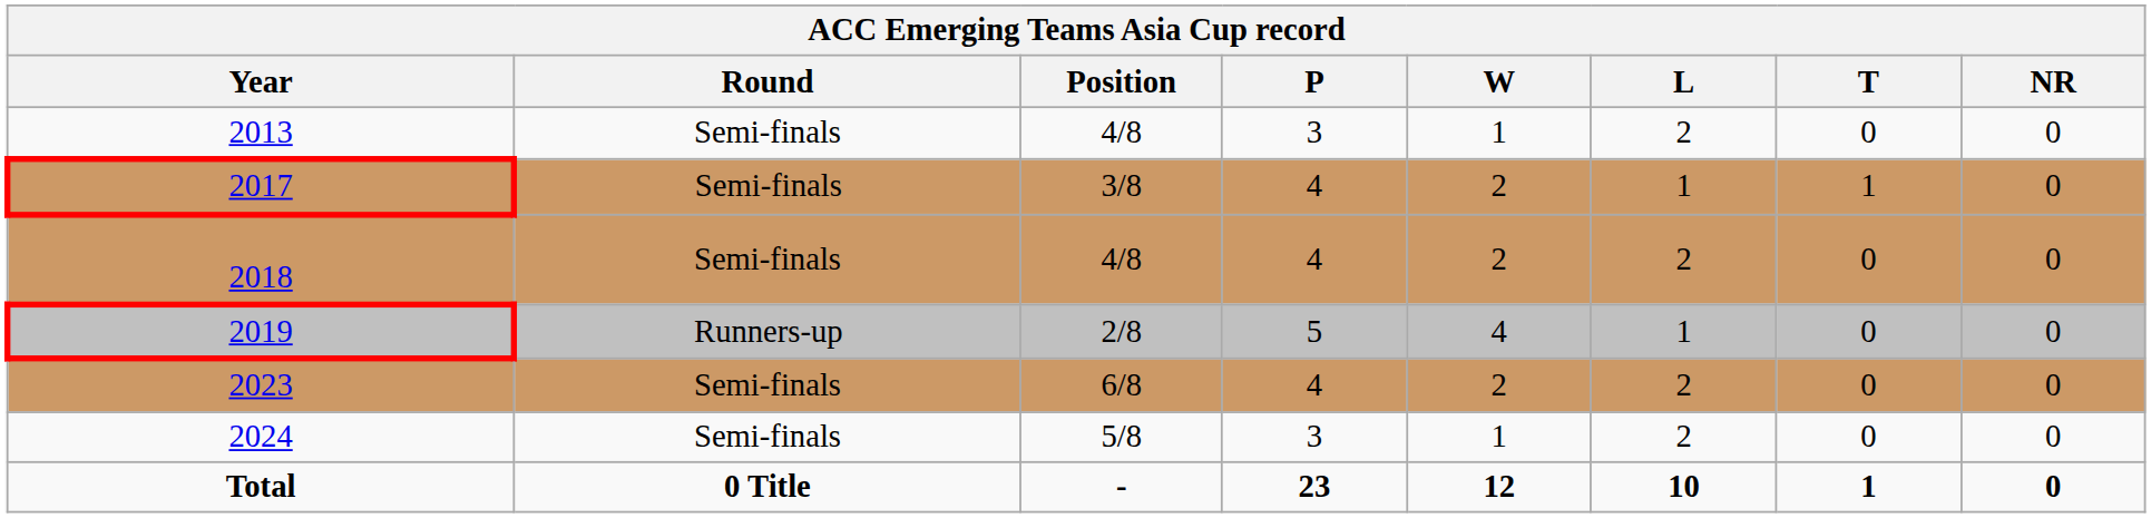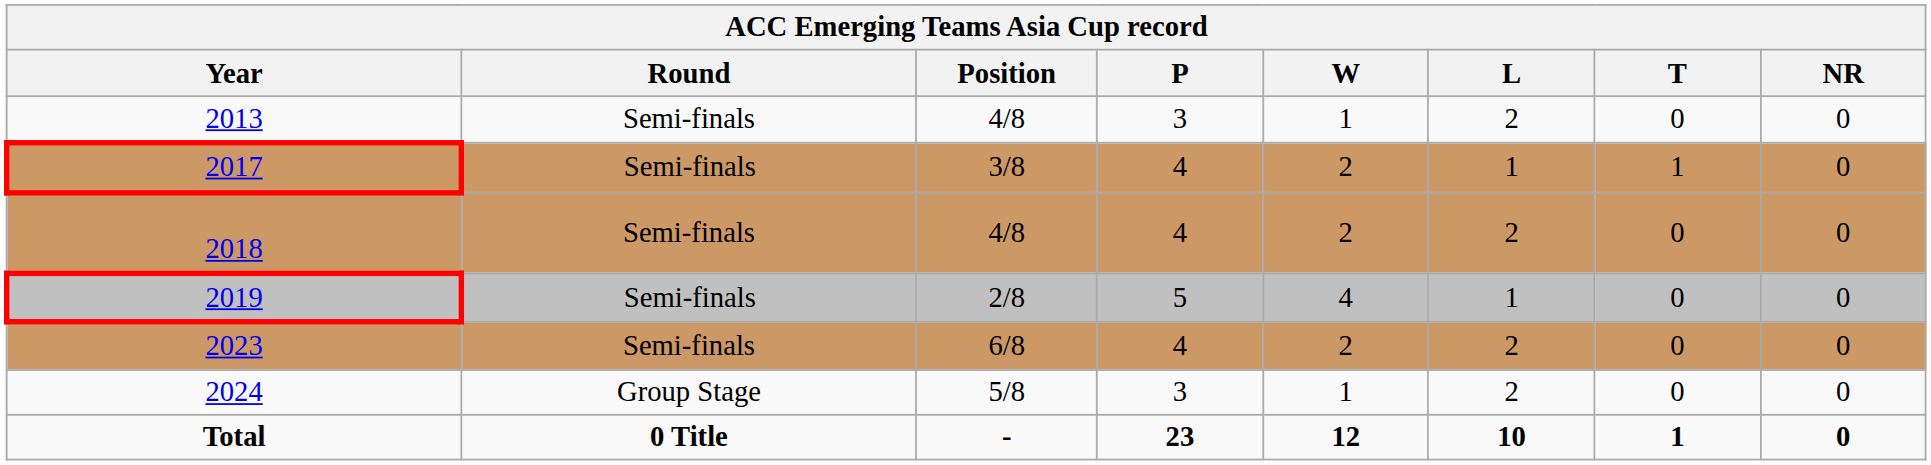2019 | Round: Runners-up -> Semi-finals
2024 | Round: Semi-finals -> Group Stage
